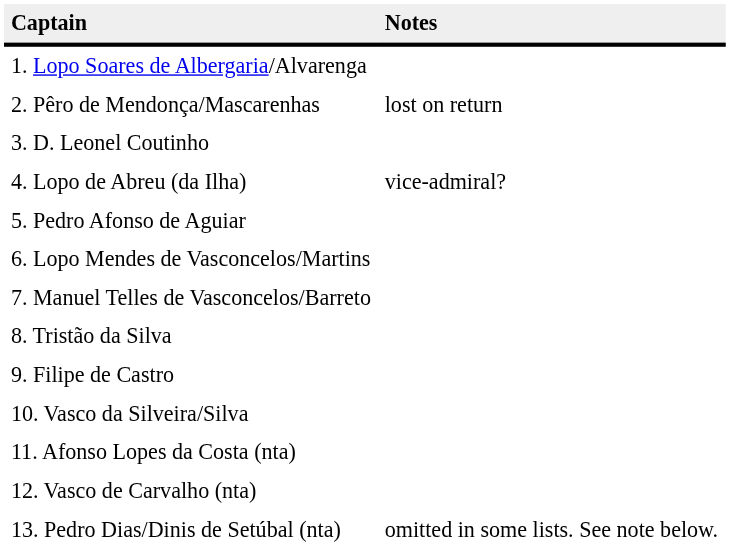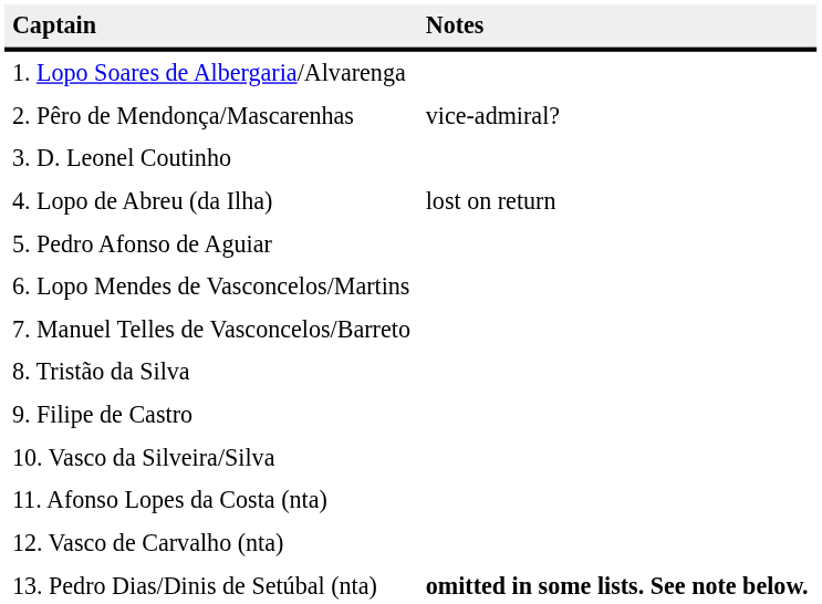2. Pêro de Mendonça/Mascarenhas | Notes: lost on return -> vice-admiral?
4. Lopo de Abreu (da Ilha) | Notes: vice-admiral? -> lost on return
13. Pedro Dias/Dinis de Setúbal (nta) | Notes: normal -> bold
